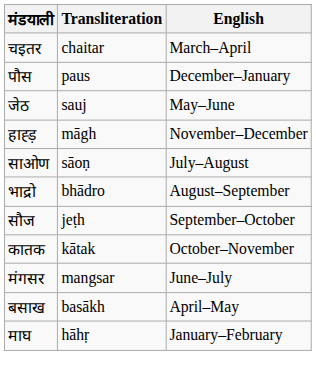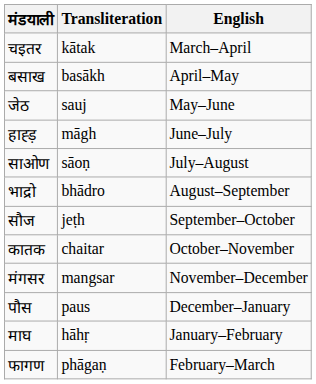चइतर | Transliteration: chaitar -> kātak
rows swapped: बसाख <-> पौस
हाह्ड़ | English: November–December -> June–July
कातक | Transliteration: kātak -> chaitar
मंगसर | English: June–July -> November–December
+ row: फागण | phāgaṇ | February–March
